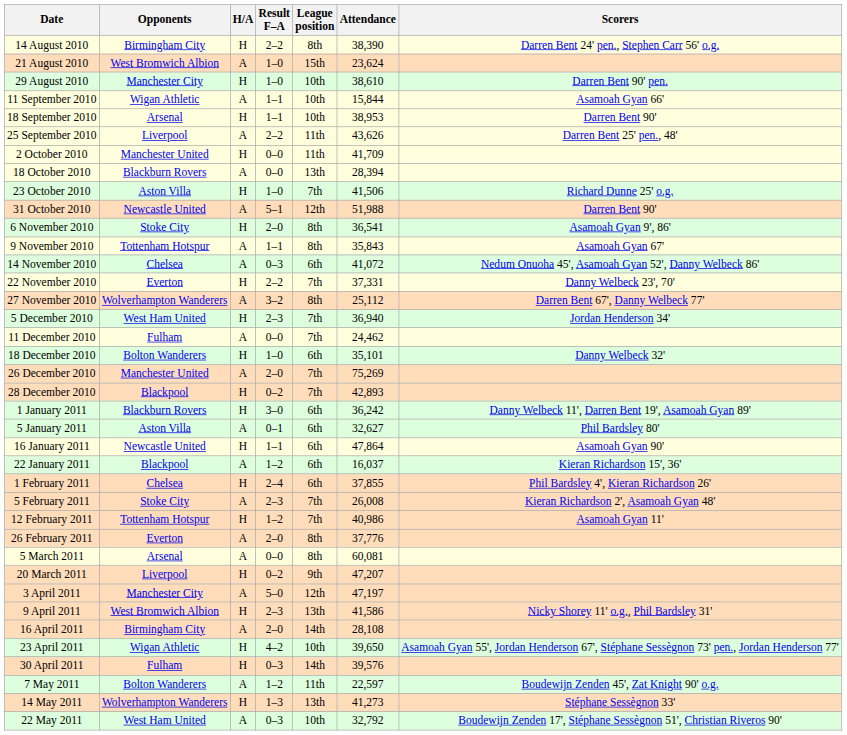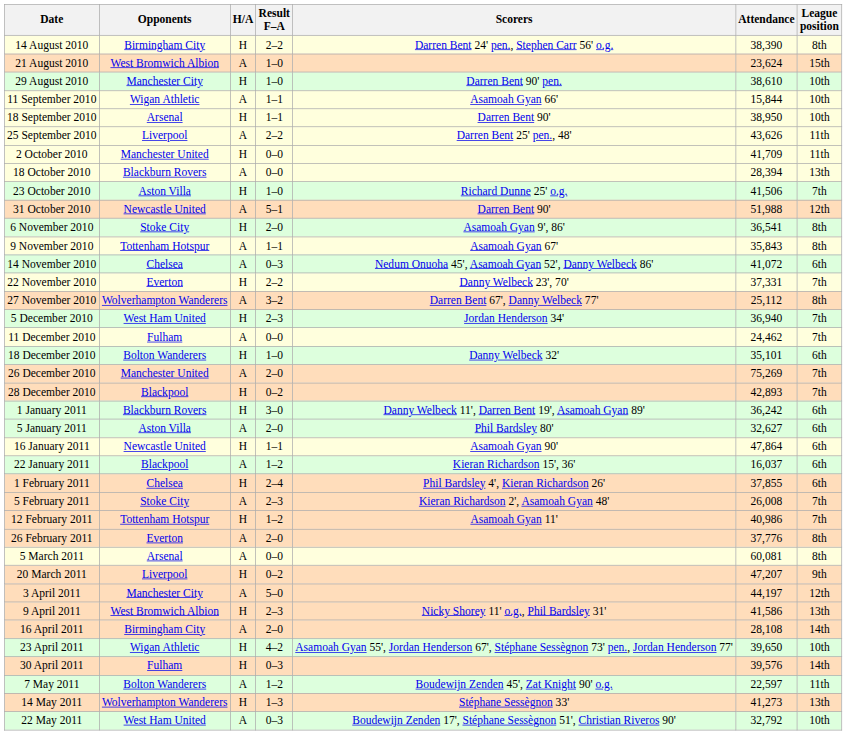columns swapped: Scorers <-> League position
18 September 2010 | Attendance: 38,953 -> 38,950
5 January 2011 | Result F–A: 0–1 -> 2–0
3 April 2011 | Attendance: 47,197 -> 44,197
